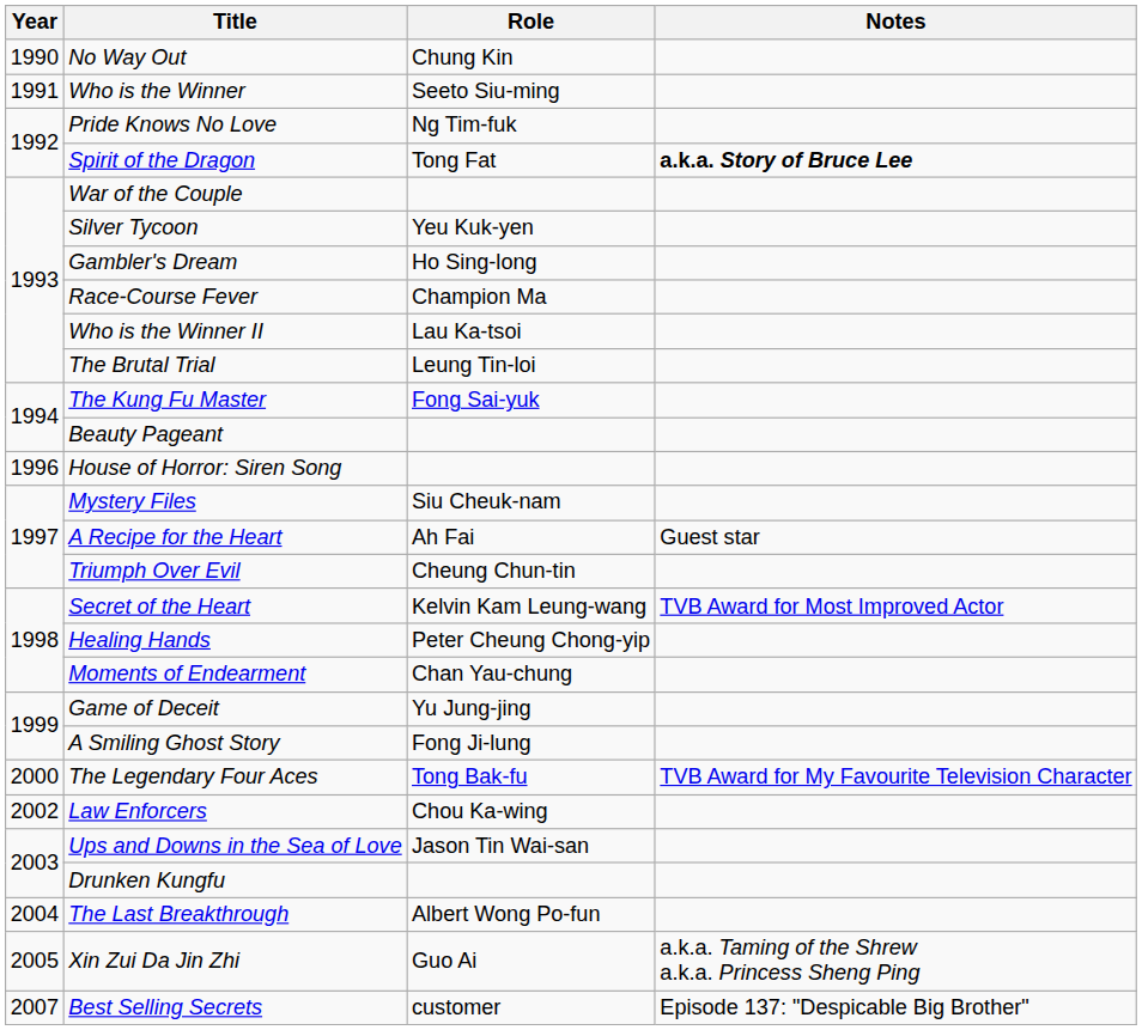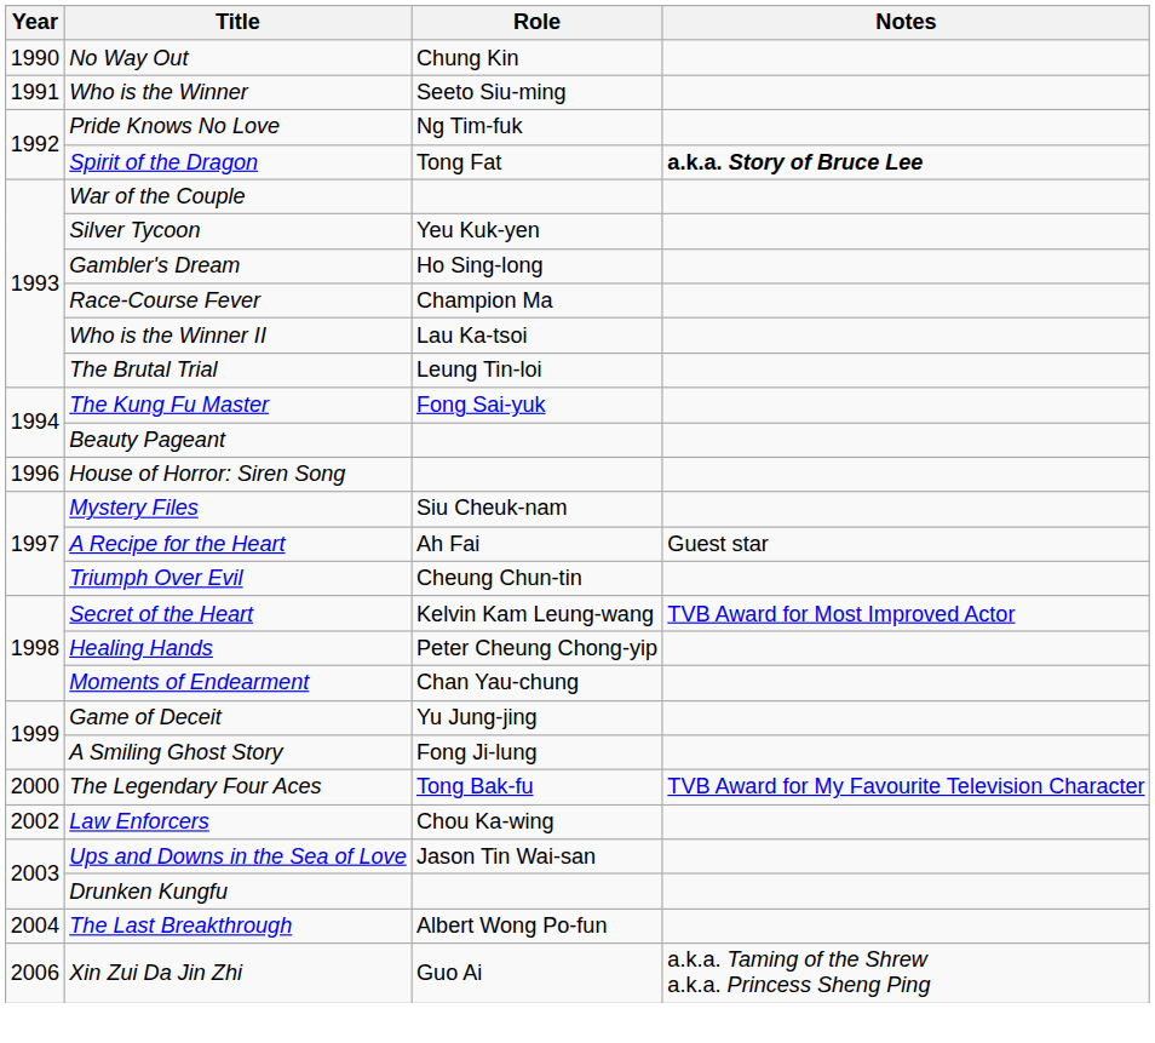Xin Zui Da Jin Zhi | Year: 2005 -> 2006
- row: 2007 | Best Selling Secrets | customer | Episode 137: "Despicable Big Brother"
